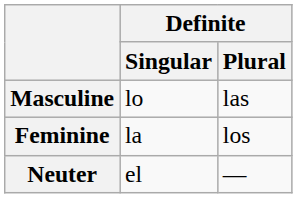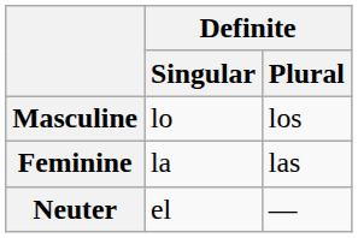Masculine | Definite / Plural: las -> los
Feminine | Definite / Plural: los -> las
